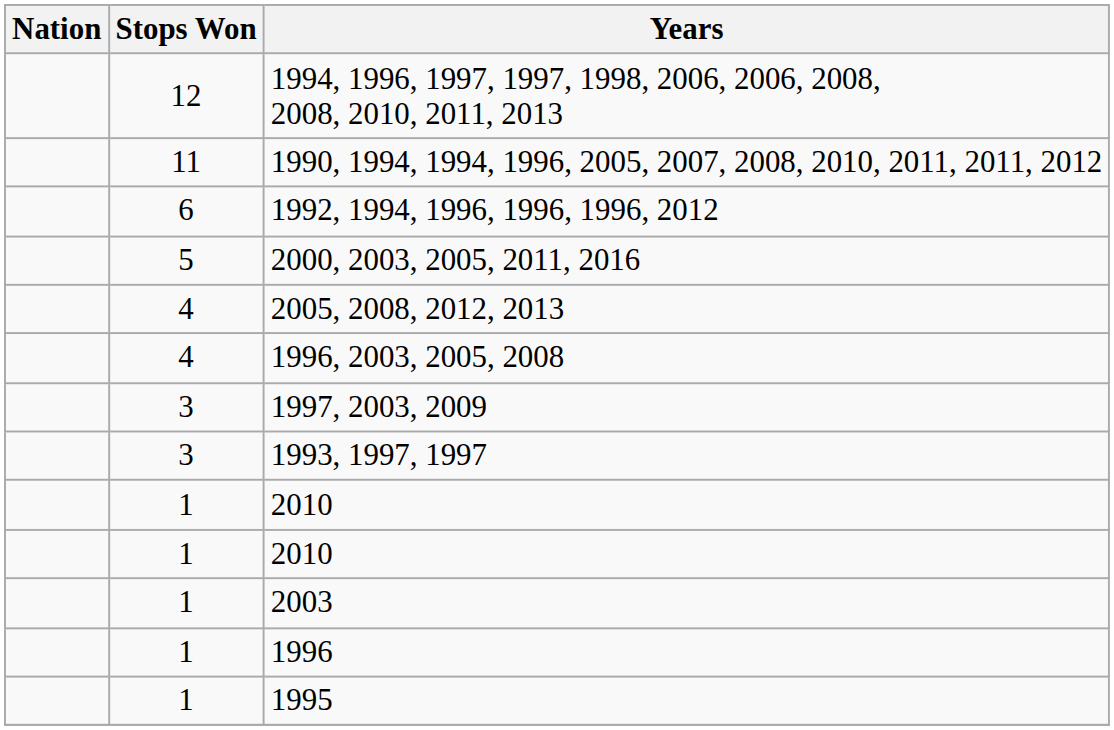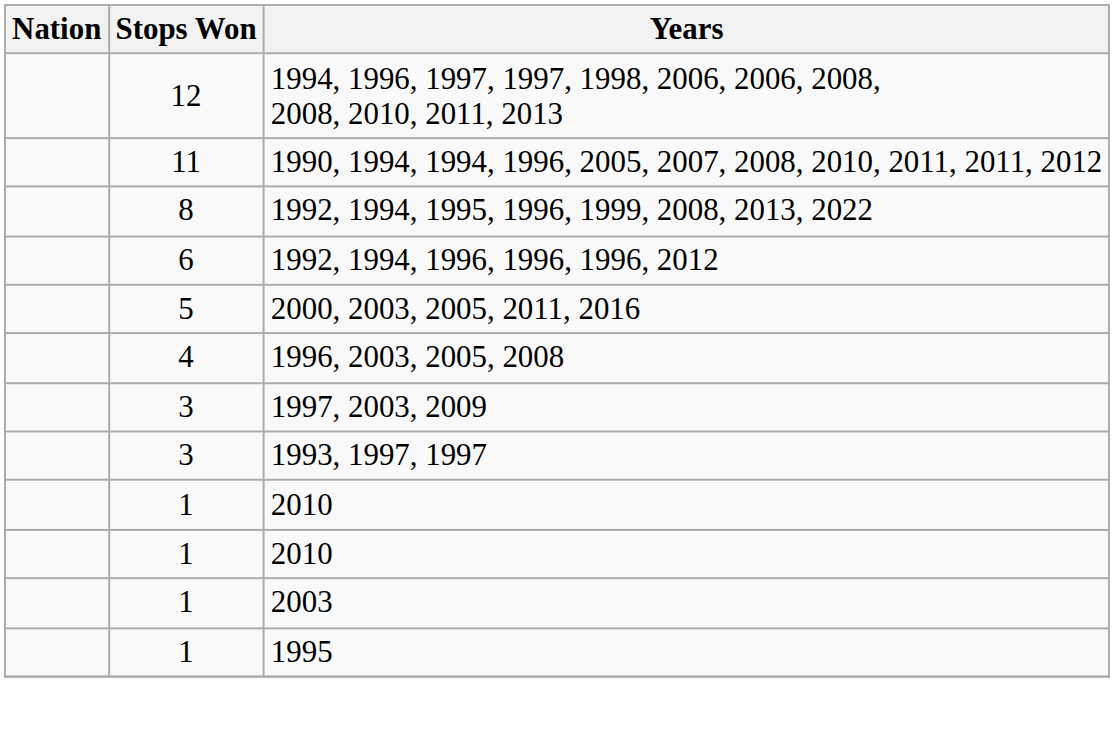+ row: 8 | 1992, 1994, 1995, 1996, 1999, 2008, 2013, 2022
- row: 4 | 2005, 2008, 2012, 2013
- row: 1 | 1996
